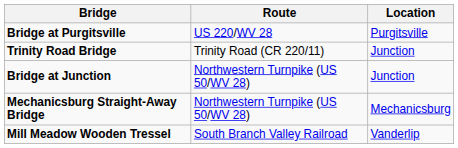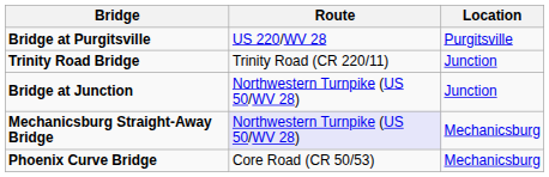Mechanicsburg Straight-Away Bridge | Route: no background -> lavender background
+ row: Phoenix Curve Bridge | Core Road (CR 50/53) | Mechanicsburg
- row: Mill Meadow Wooden Tressel | South Branch Valley Railroad | Vanderlip
